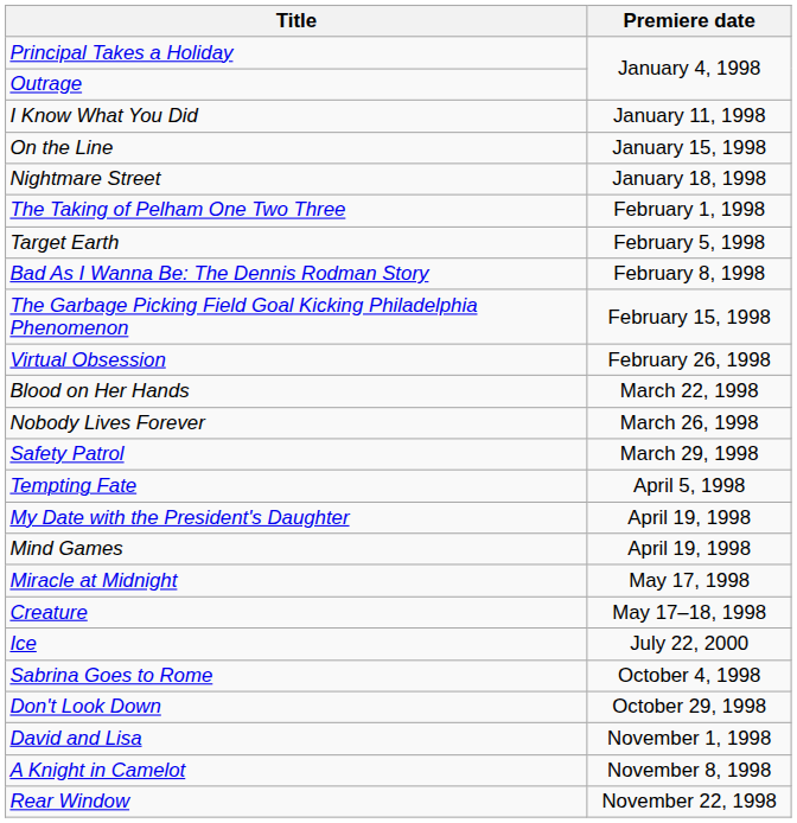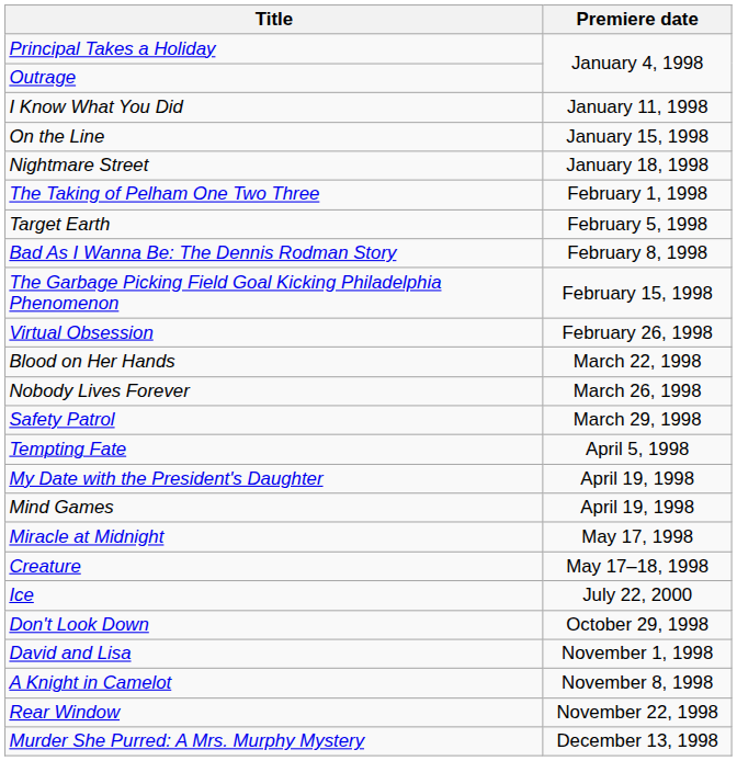- row: Sabrina Goes to Rome | October 4, 1998
+ row: Murder She Purred: A Mrs. Murphy Mystery | December 13, 1998
